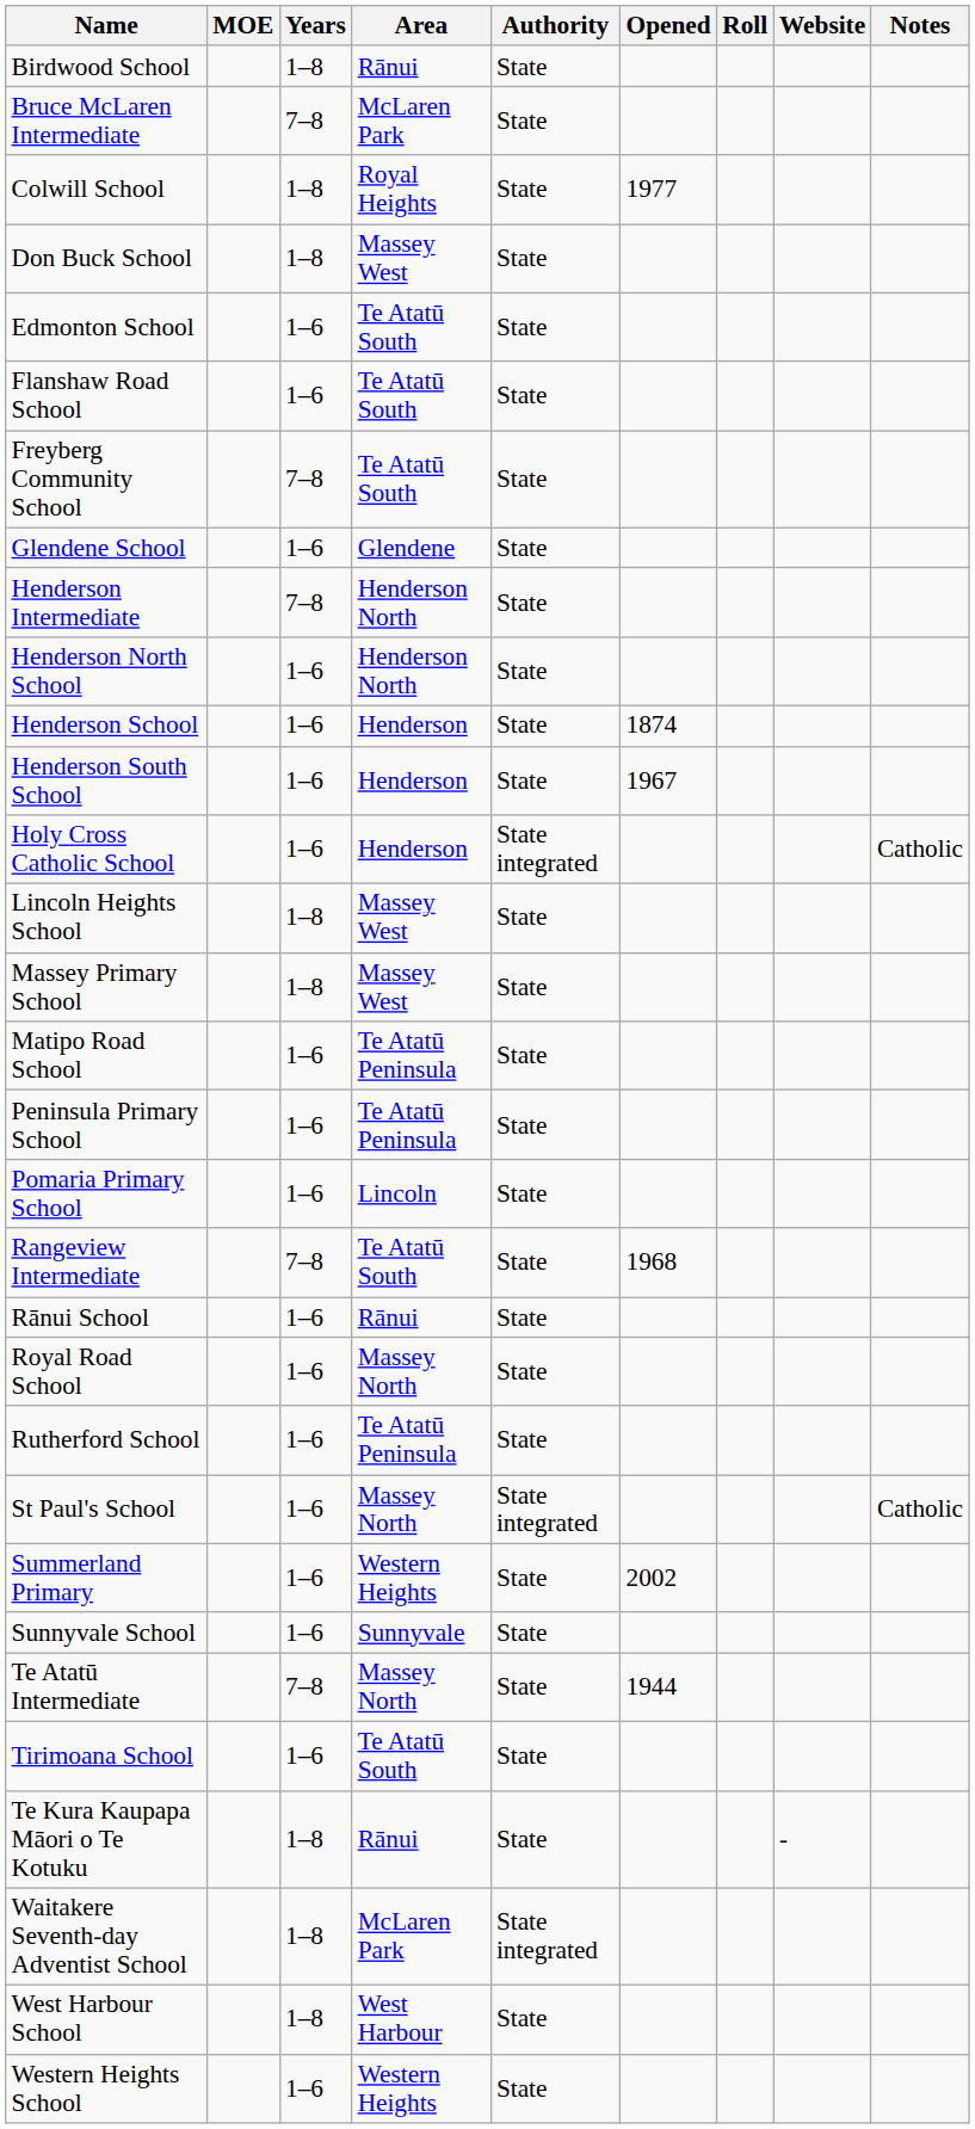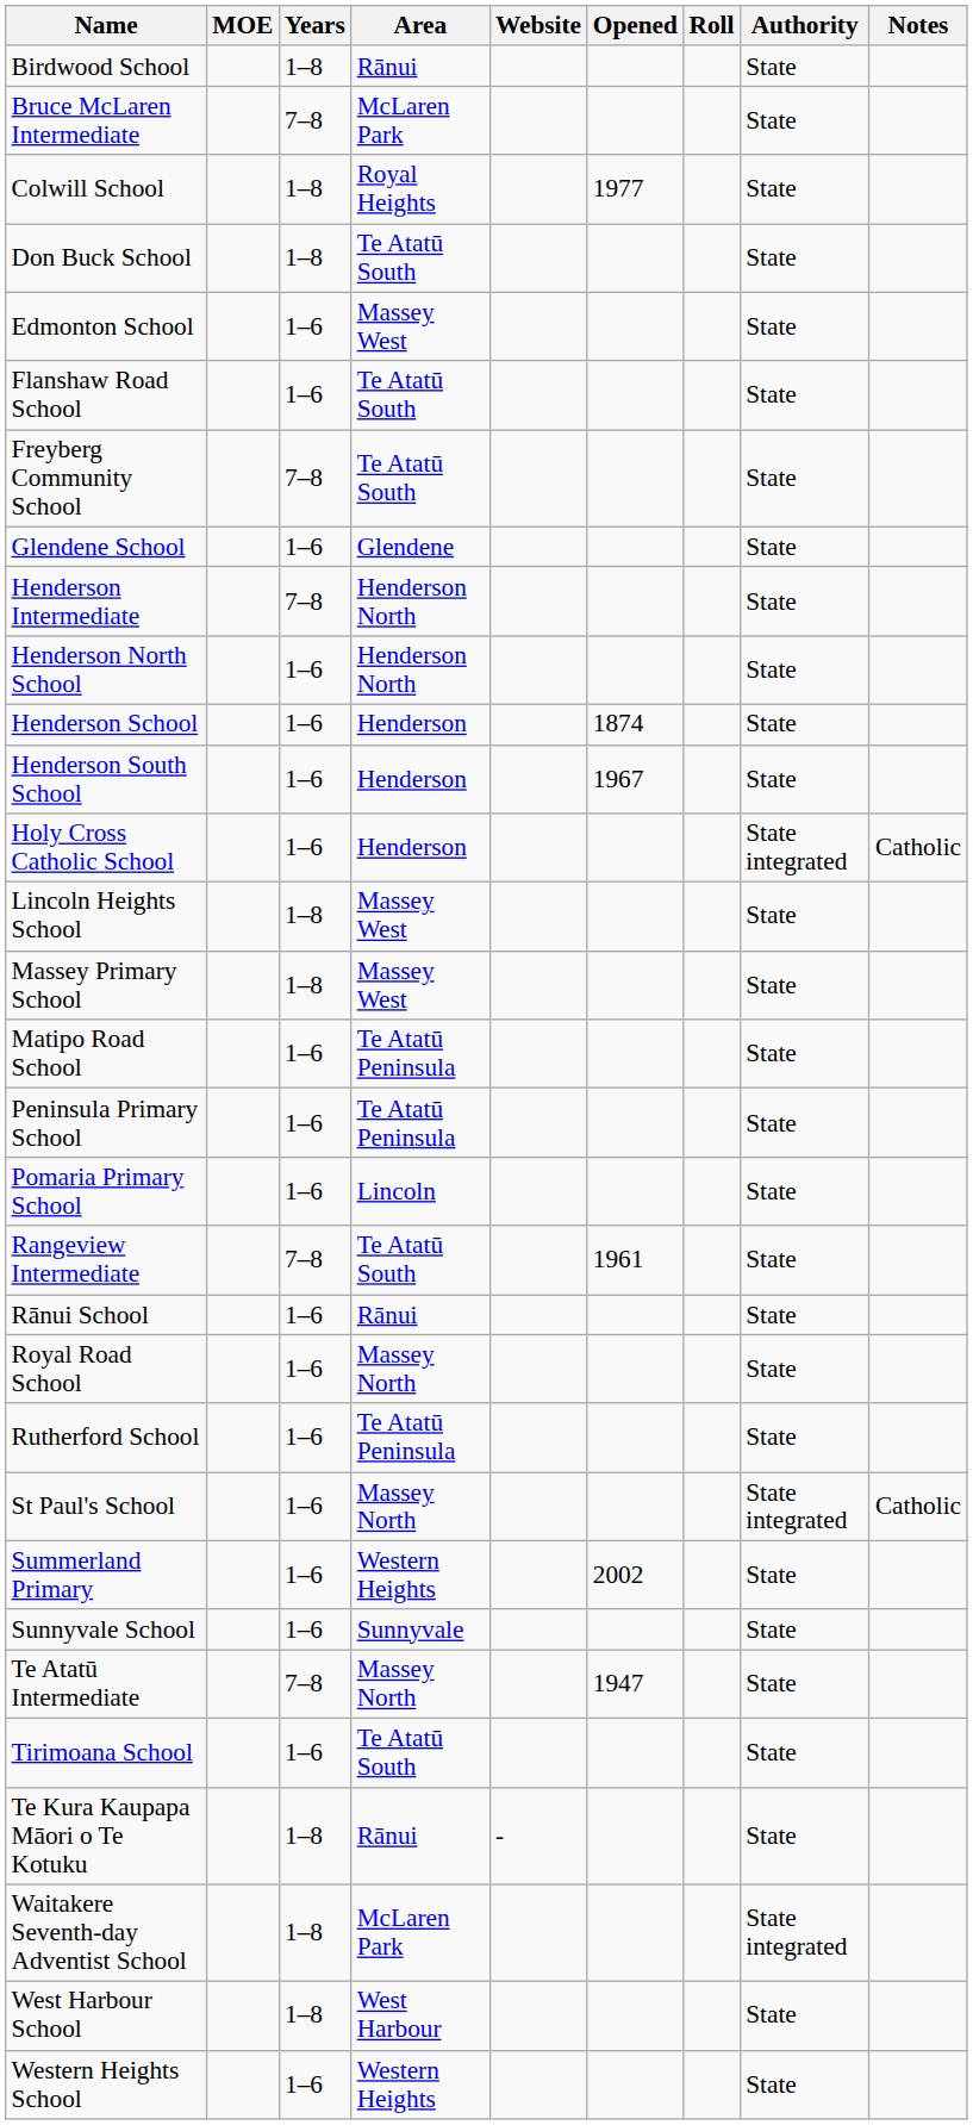columns swapped: Authority <-> Website
Don Buck School | Area: Massey West -> Te Atatū South
Edmonton School | Area: Te Atatū South -> Massey West
Rangeview Intermediate | Opened: 1968 -> 1961
Te Atatū Intermediate | Opened: 1944 -> 1947
